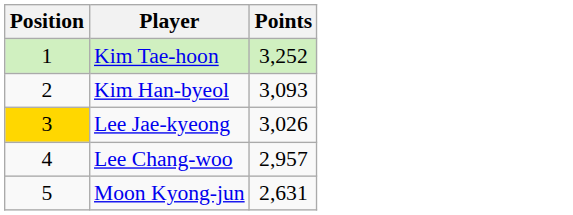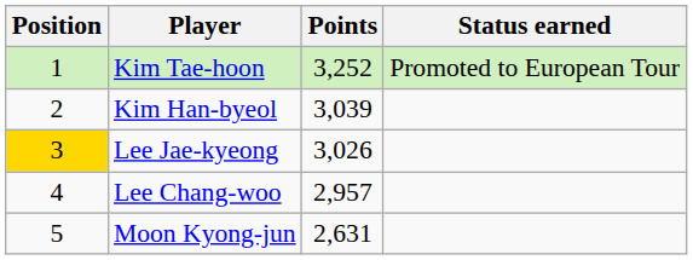+ column: Status earned | Promoted to European Tour
Kim Han-byeol | Points: 3,093 -> 3,039
